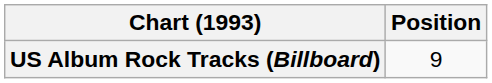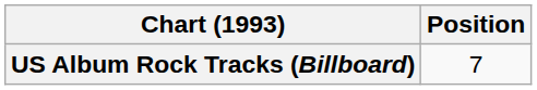US Album Rock Tracks (Billboard) | Position: 9 -> 7
